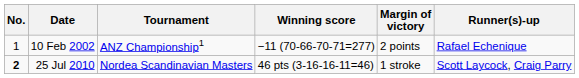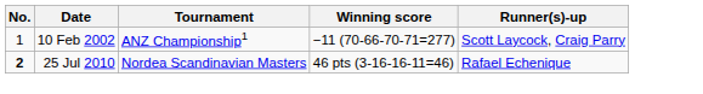- column: Margin of victory | 2 points | 1 stroke
10 Feb 2002 | Runner(s)-up: Rafael Echenique -> Scott Laycock, Craig Parry
25 Jul 2010 | Runner(s)-up: Scott Laycock, Craig Parry -> Rafael Echenique
